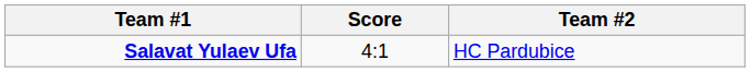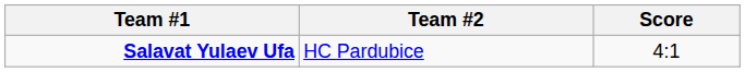columns swapped: Score <-> Team #2
